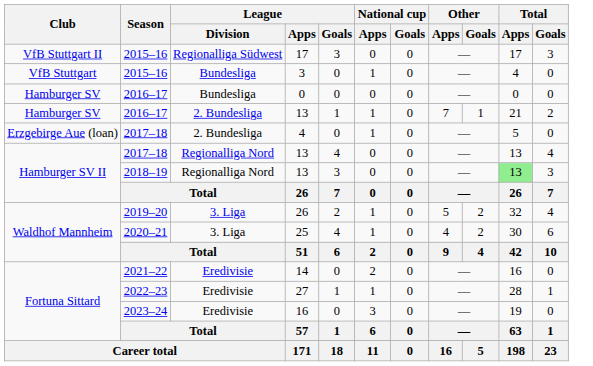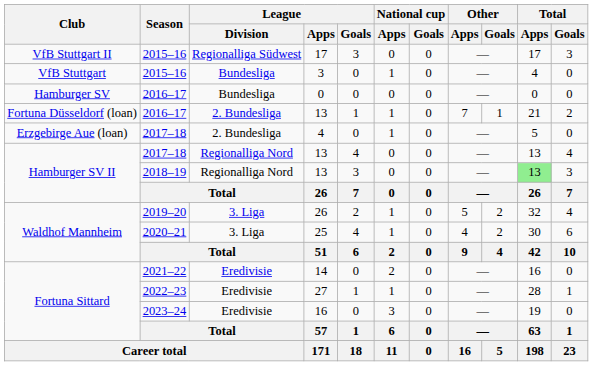2016–17 / 13 | Club: Hamburger SV -> Fortuna Düsseldorf (loan)
